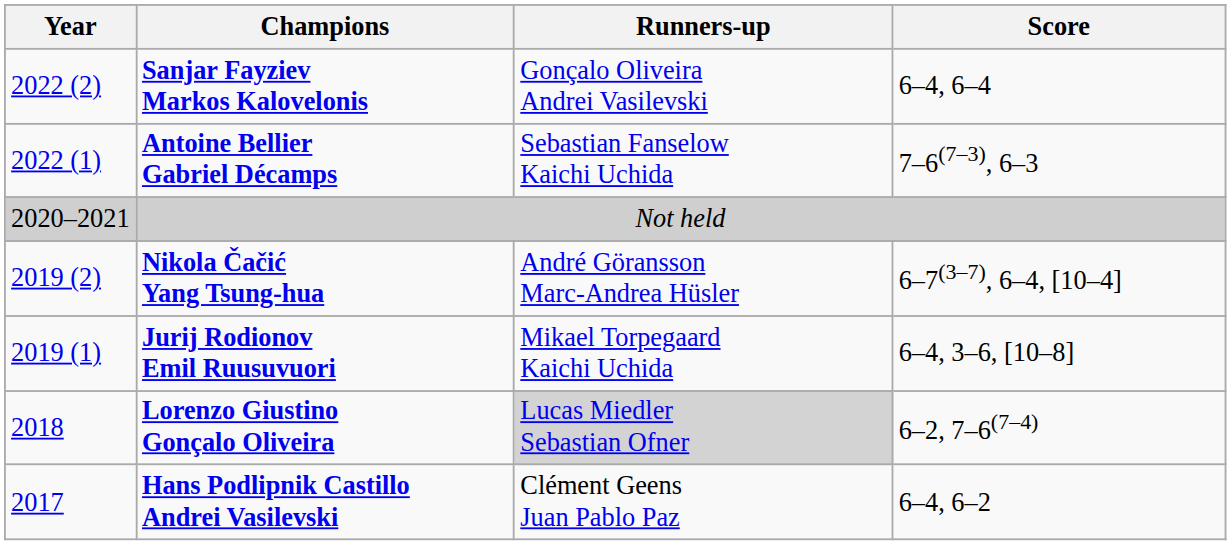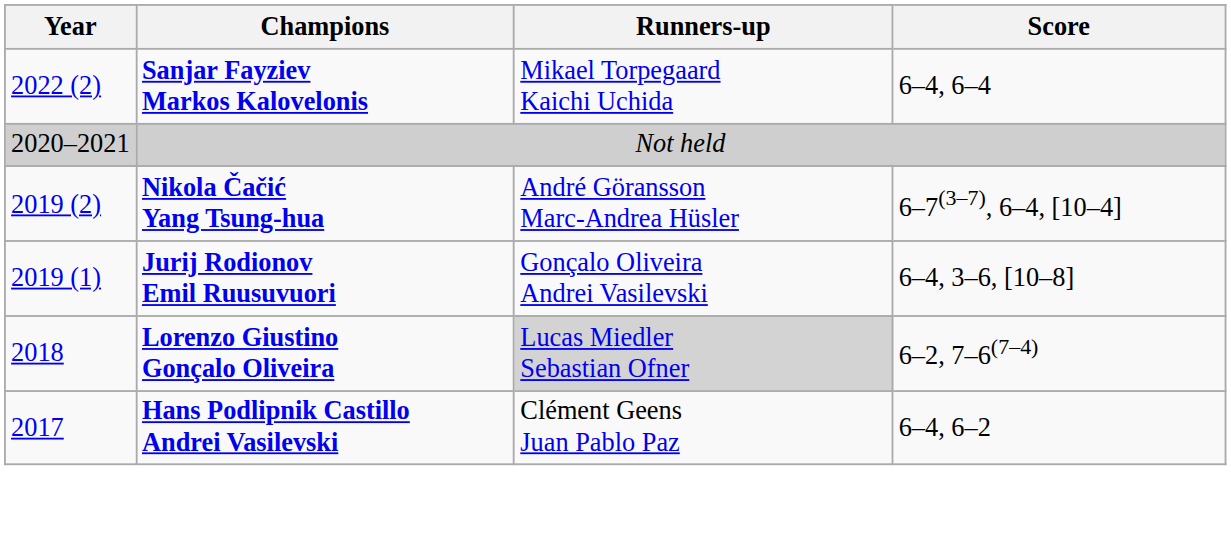Sanjar Fayziev Markos Kalovelonis | Runners-up: Gonçalo Oliveira Andrei Vasilevski -> Mikael Torpegaard Kaichi Uchida
- row: 2022 (1) | Antoine Bellier Gabriel Décamps | Sebastian Fanselow Kaichi Uchida | 7–6(7–3), 6–3
Jurij Rodionov Emil Ruusuvuori | Runners-up: Mikael Torpegaard Kaichi Uchida -> Gonçalo Oliveira Andrei Vasilevski
